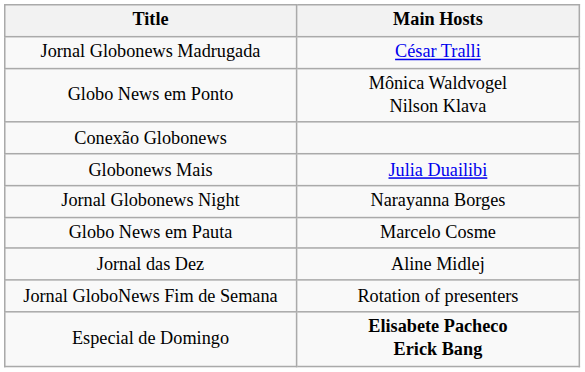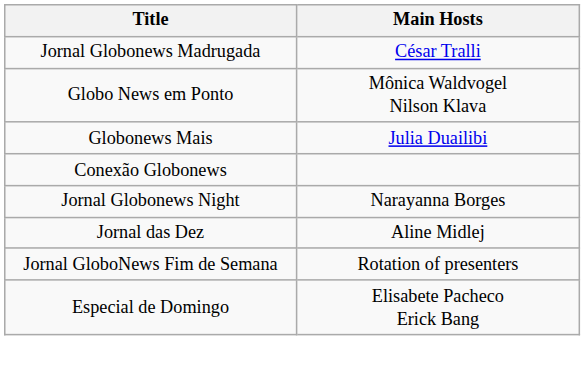rows swapped: Conexão Globonews <-> Globonews Mais
- row: Globo News em Pauta | Marcelo Cosme
Especial de Domingo | Main Hosts: bold -> normal
